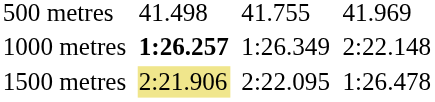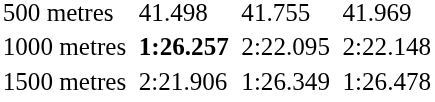1000 metres | column 5: 1:26.349 -> 2:22.095
1500 metres | column 3: khaki background -> no background
1500 metres | column 5: 2:22.095 -> 1:26.349
